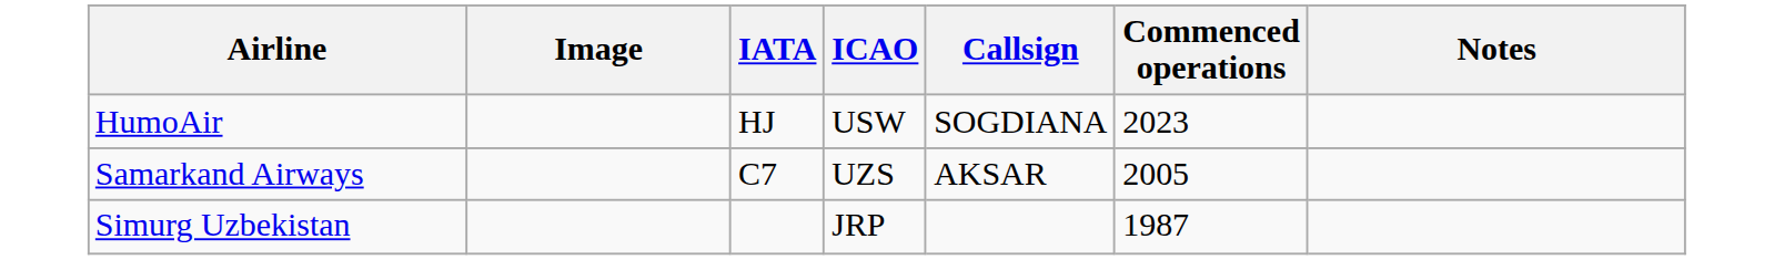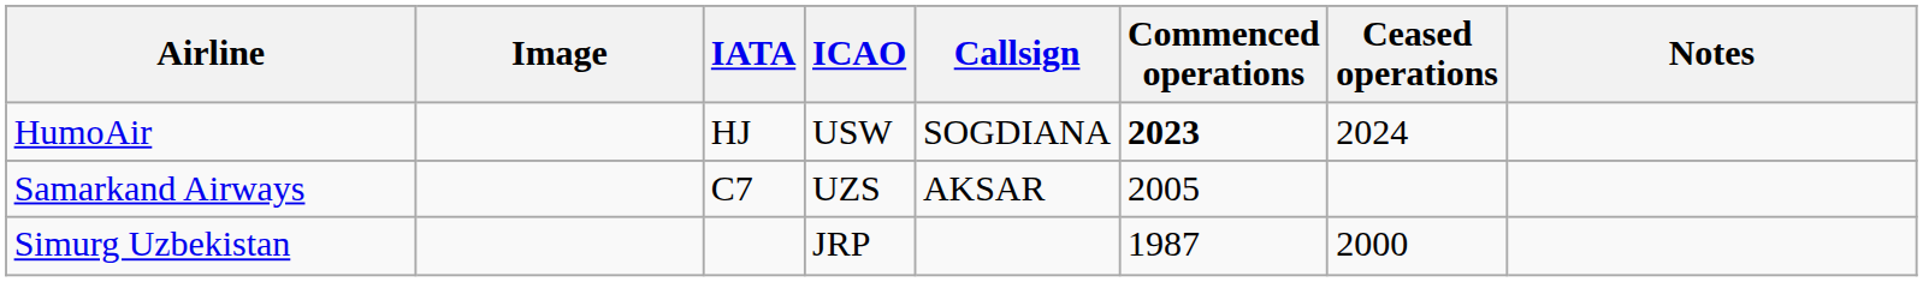+ column: Ceased operations | 2024 | 2000
HumoAir | Commenced operations: normal -> bold
